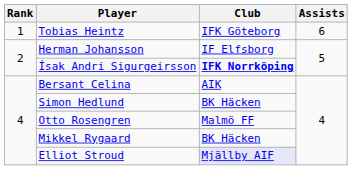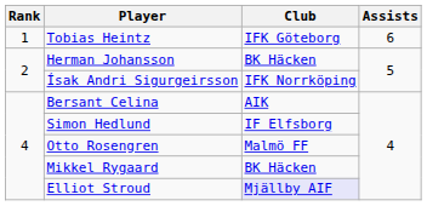Herman Johansson | Club: IF Elfsborg -> BK Häcken
Ísak Andri Sigurgeirsson | Club: bold -> normal
Simon Hedlund | Club: BK Häcken -> IF Elfsborg
